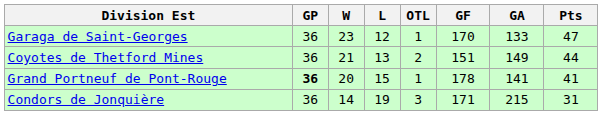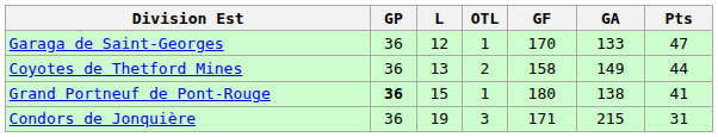- column: W | 23 | 21 | 20 | 14
Coyotes de Thetford Mines | GF: 151 -> 158
Grand Portneuf de Pont-Rouge | GF: 178 -> 180
Grand Portneuf de Pont-Rouge | GA: 141 -> 138
